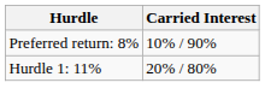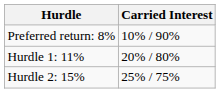+ row: Hurdle 2: 15% | 25% / 75%
